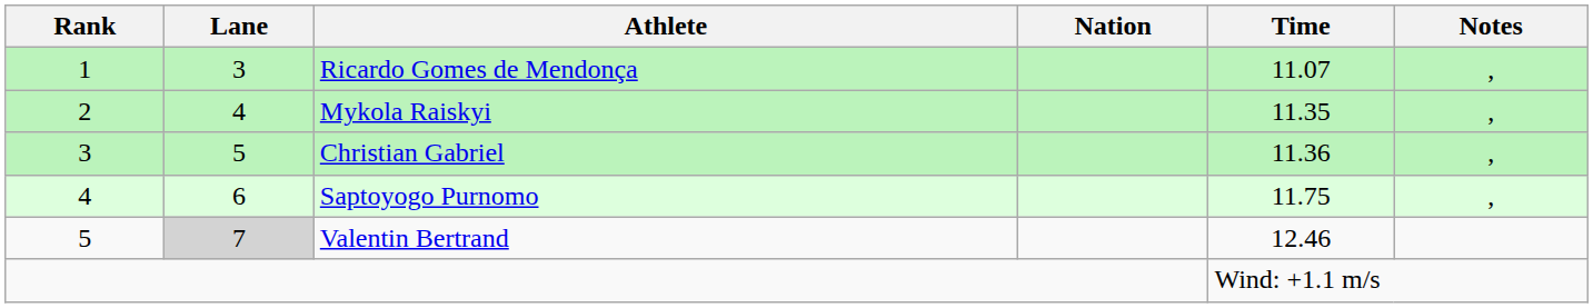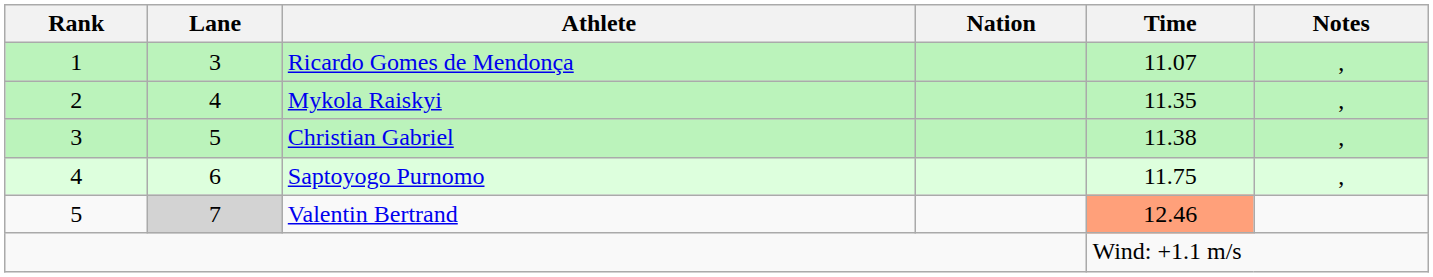Christian Gabriel | Time: 11.36 -> 11.38
Valentin Bertrand | Time: no background -> lightsalmon background
